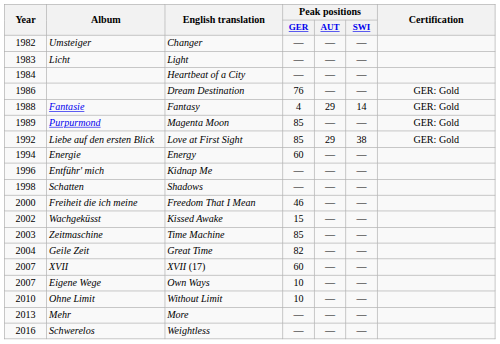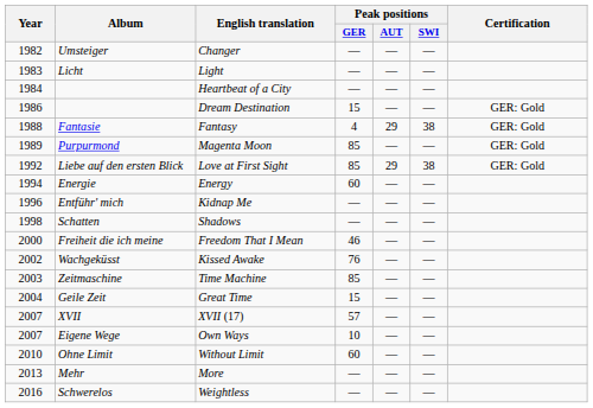Dream Destination | Peak positions / GER: 76 -> 15
Fantasy | Peak positions / SWI: 14 -> 38
Kissed Awake | Peak positions / GER: 15 -> 76
Great Time | Peak positions / GER: 82 -> 15
XVII (17) | Peak positions / GER: 60 -> 57
Without Limit | Peak positions / GER: 10 -> 60
